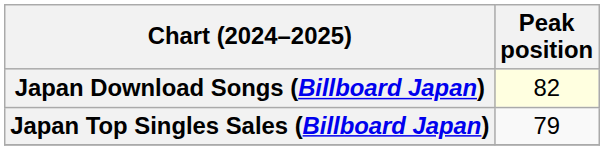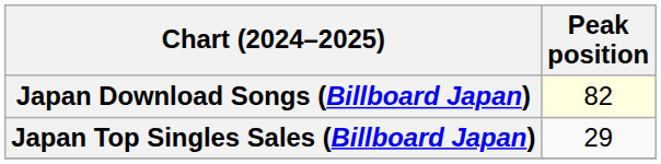Japan Top Singles Sales (Billboard Japan) | Peak position: 79 -> 29
